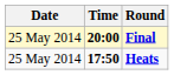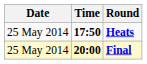rows swapped: Heats <-> Final
